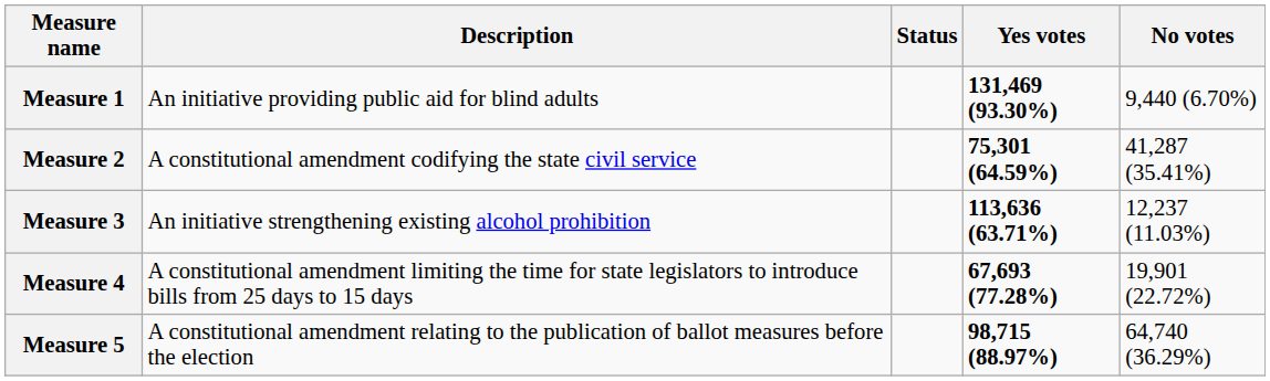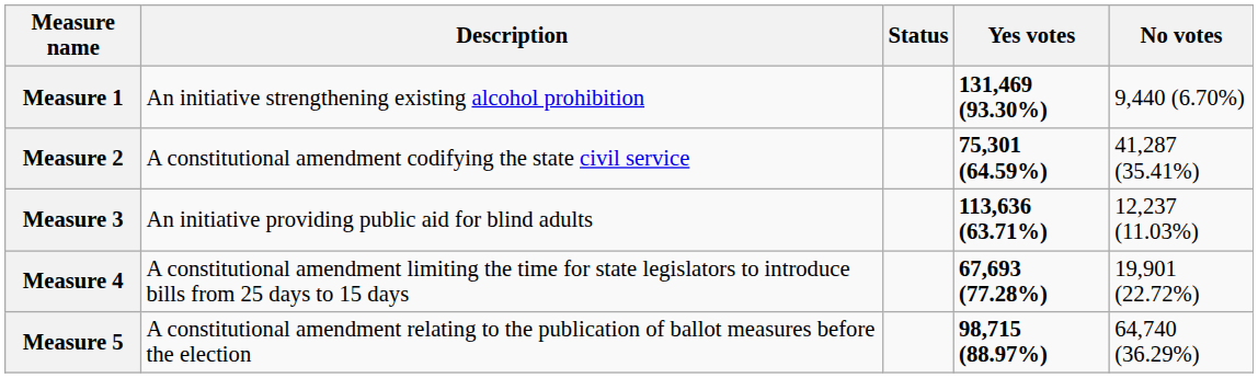Measure 1 | Description: An initiative providing public aid for blind adults -> An initiative strengthening existing alcohol prohibition
Measure 3 | Description: An initiative strengthening existing alcohol prohibition -> An initiative providing public aid for blind adults
